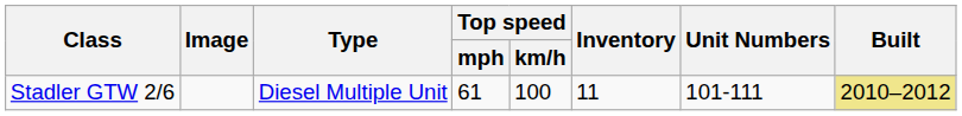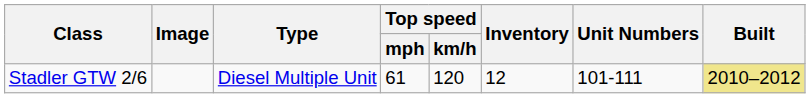Stadler GTW 2/6 | Top speed / km/h: 100 -> 120
Stadler GTW 2/6 | Inventory: 11 -> 12
